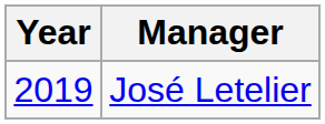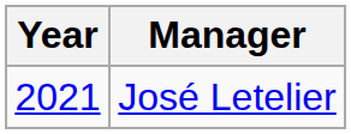José Letelier | Year: 2019 -> 2021
